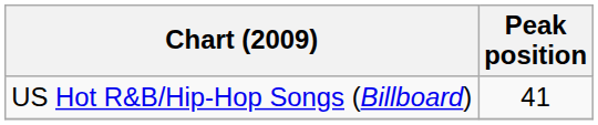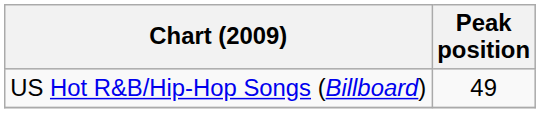US Hot R&B/Hip-Hop Songs (Billboard) | Peak position: 41 -> 49
